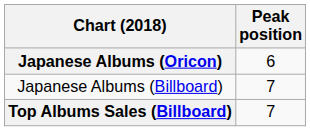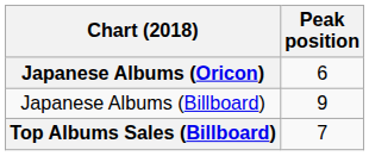Japanese Albums (Billboard) | Peak position: 7 -> 9
